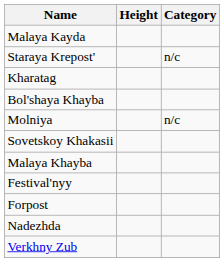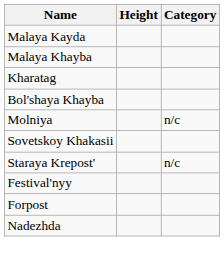rows swapped: Malaya Khayba <-> Staraya Krepost'
- row: Verkhny Zub
